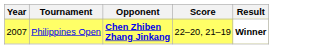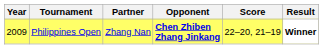+ column: Partner | Zhang Nan
Philippines Open | Year: 2007 -> 2009
